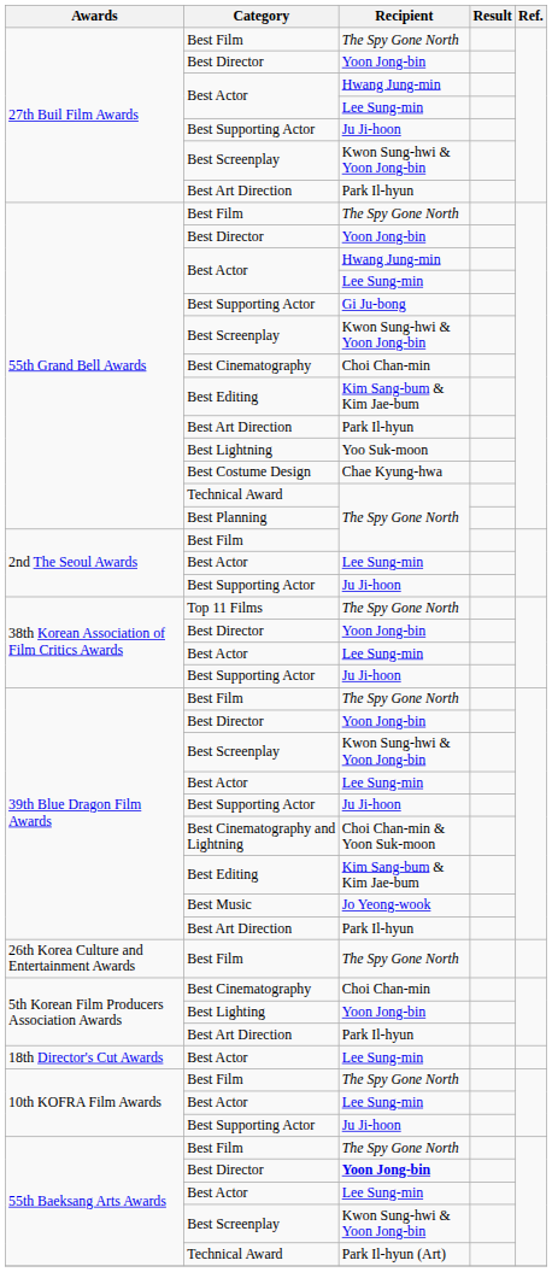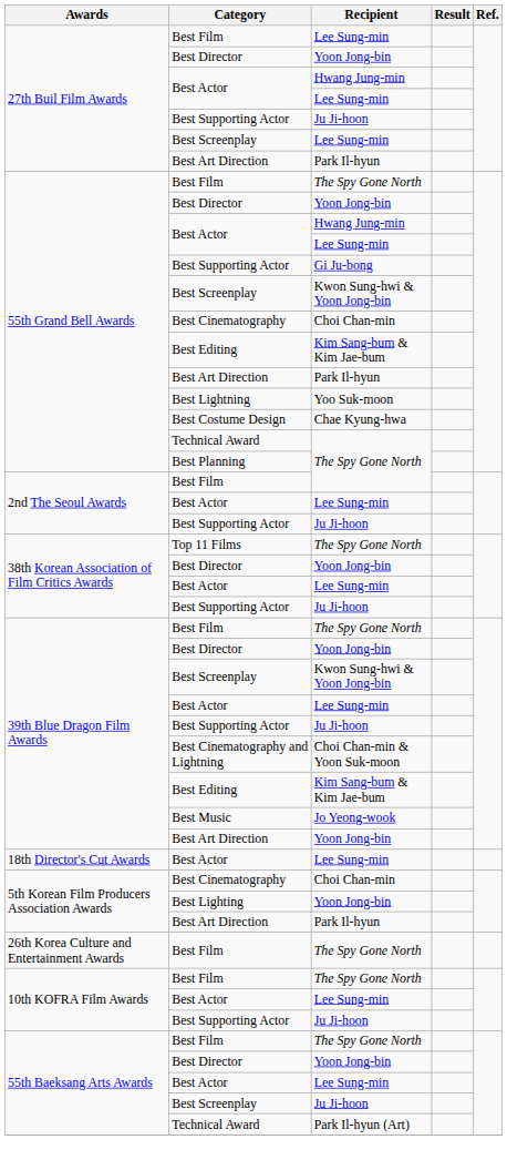27th Buil Film Awards / Best Film | Recipient: The Spy Gone North -> Lee Sung-min
27th Buil Film Awards / Best Screenplay | Recipient: Kwon Sung-hwi & Yoon Jong-bin -> Lee Sung-min
39th Blue Dragon Film Awards / Best Art Direction | Recipient: Park Il-hyun -> Yoon Jong-bin
rows swapped: 26th Korea Culture and Entertainment Awards / Best Film <-> 18th Director's Cut Awards / Best Actor
55th Baeksang Arts Awards / Best Director | Recipient: bold -> normal
55th Baeksang Arts Awards / Best Screenplay | Recipient: Kwon Sung-hwi & Yoon Jong-bin -> Ju Ji-hoon
